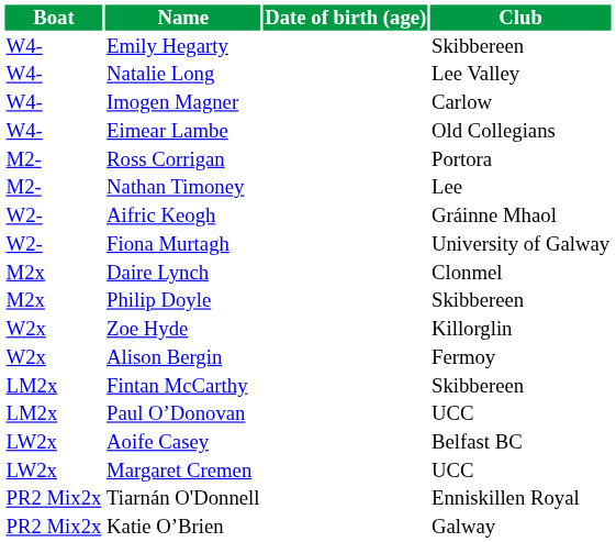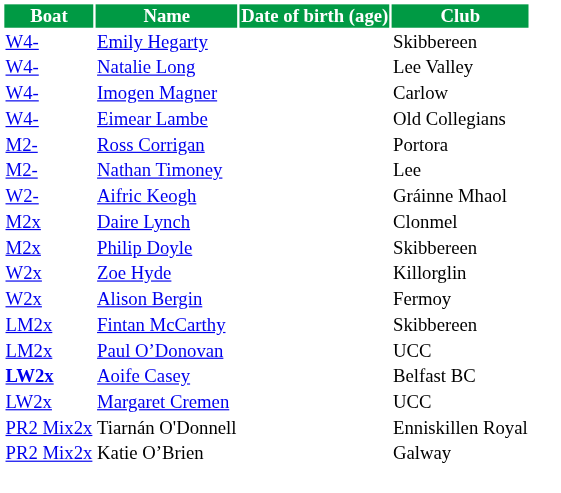- row: W2- | Fiona Murtagh | University of Galway
Aoife Casey | Boat: normal -> bold
